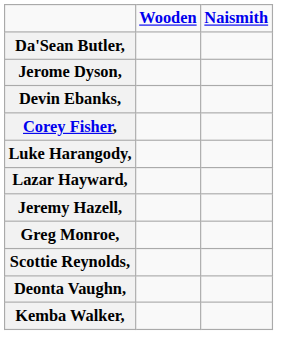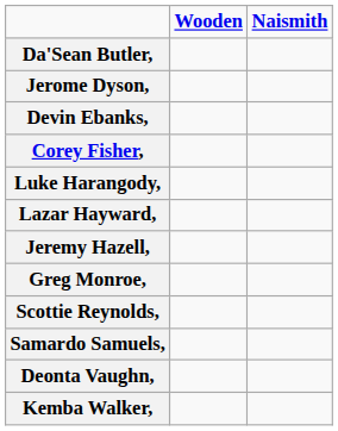+ row: Samardo Samuels,
